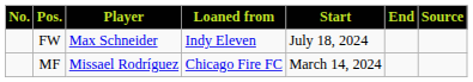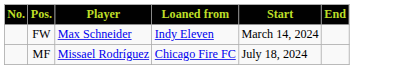- column: Source
FW | Start: July 18, 2024 -> March 14, 2024
MF | Start: March 14, 2024 -> July 18, 2024
